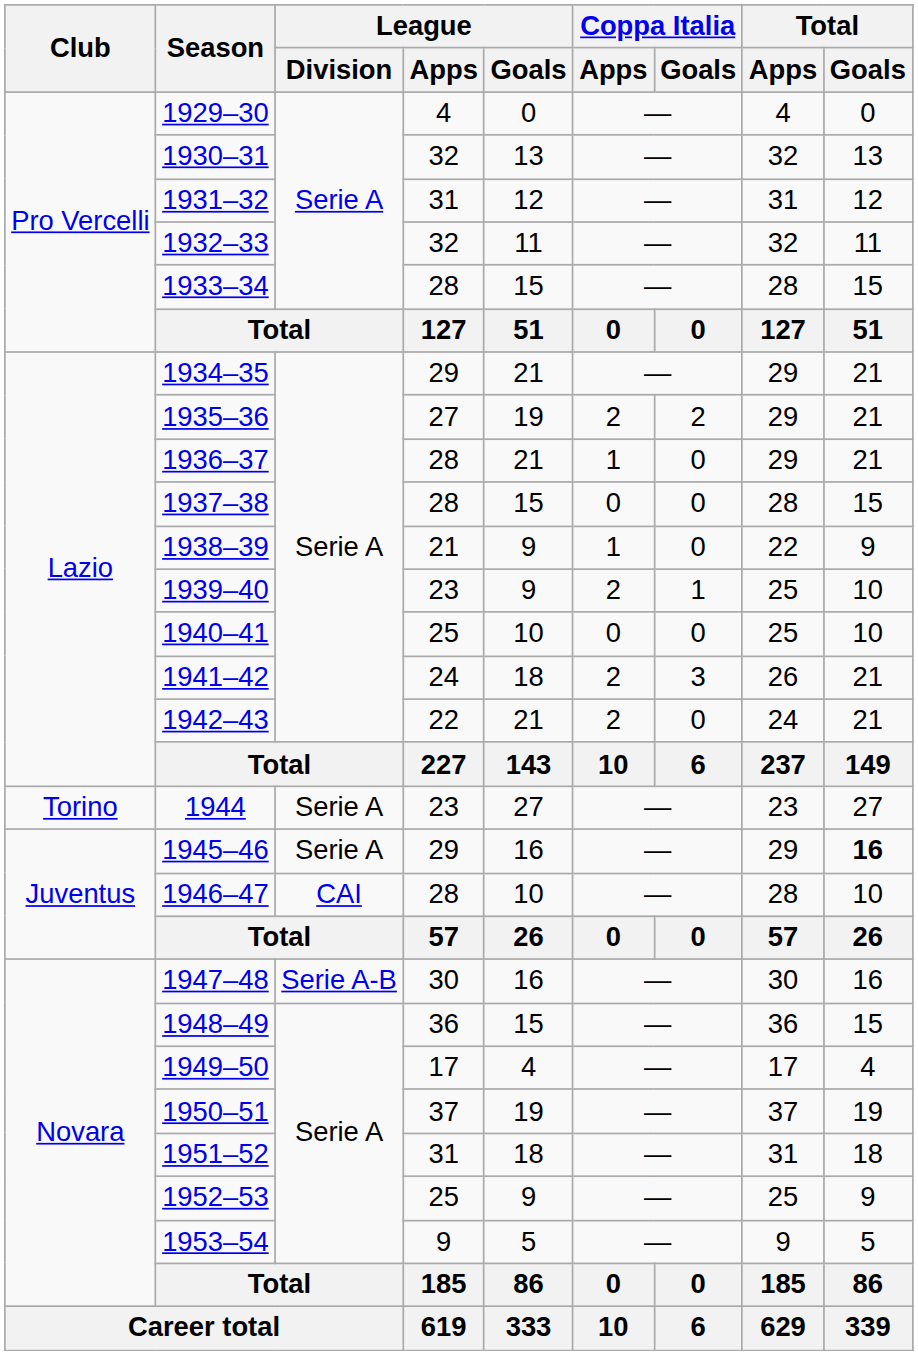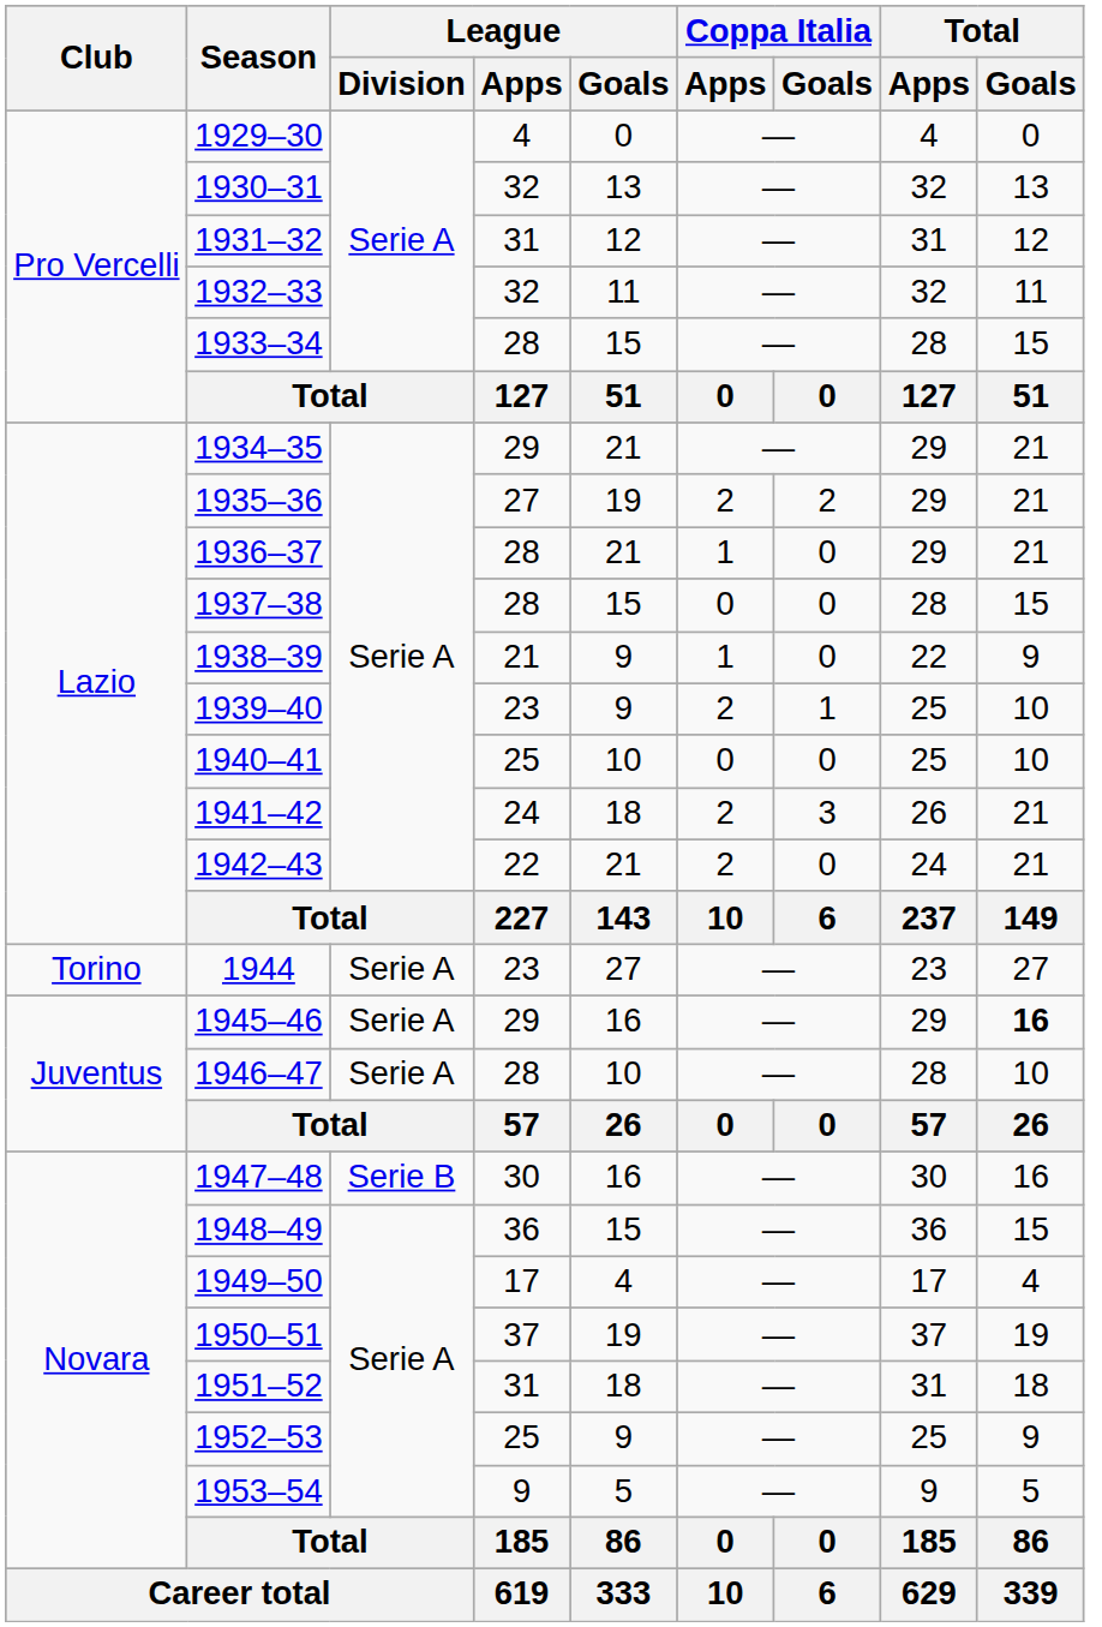1946–47 | League / Division: CAI -> Serie A
1947–48 | League / Division: Serie A-B -> Serie B
